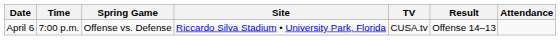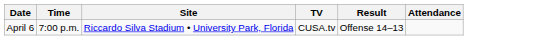- column: Spring Game | Offense vs. Defense
